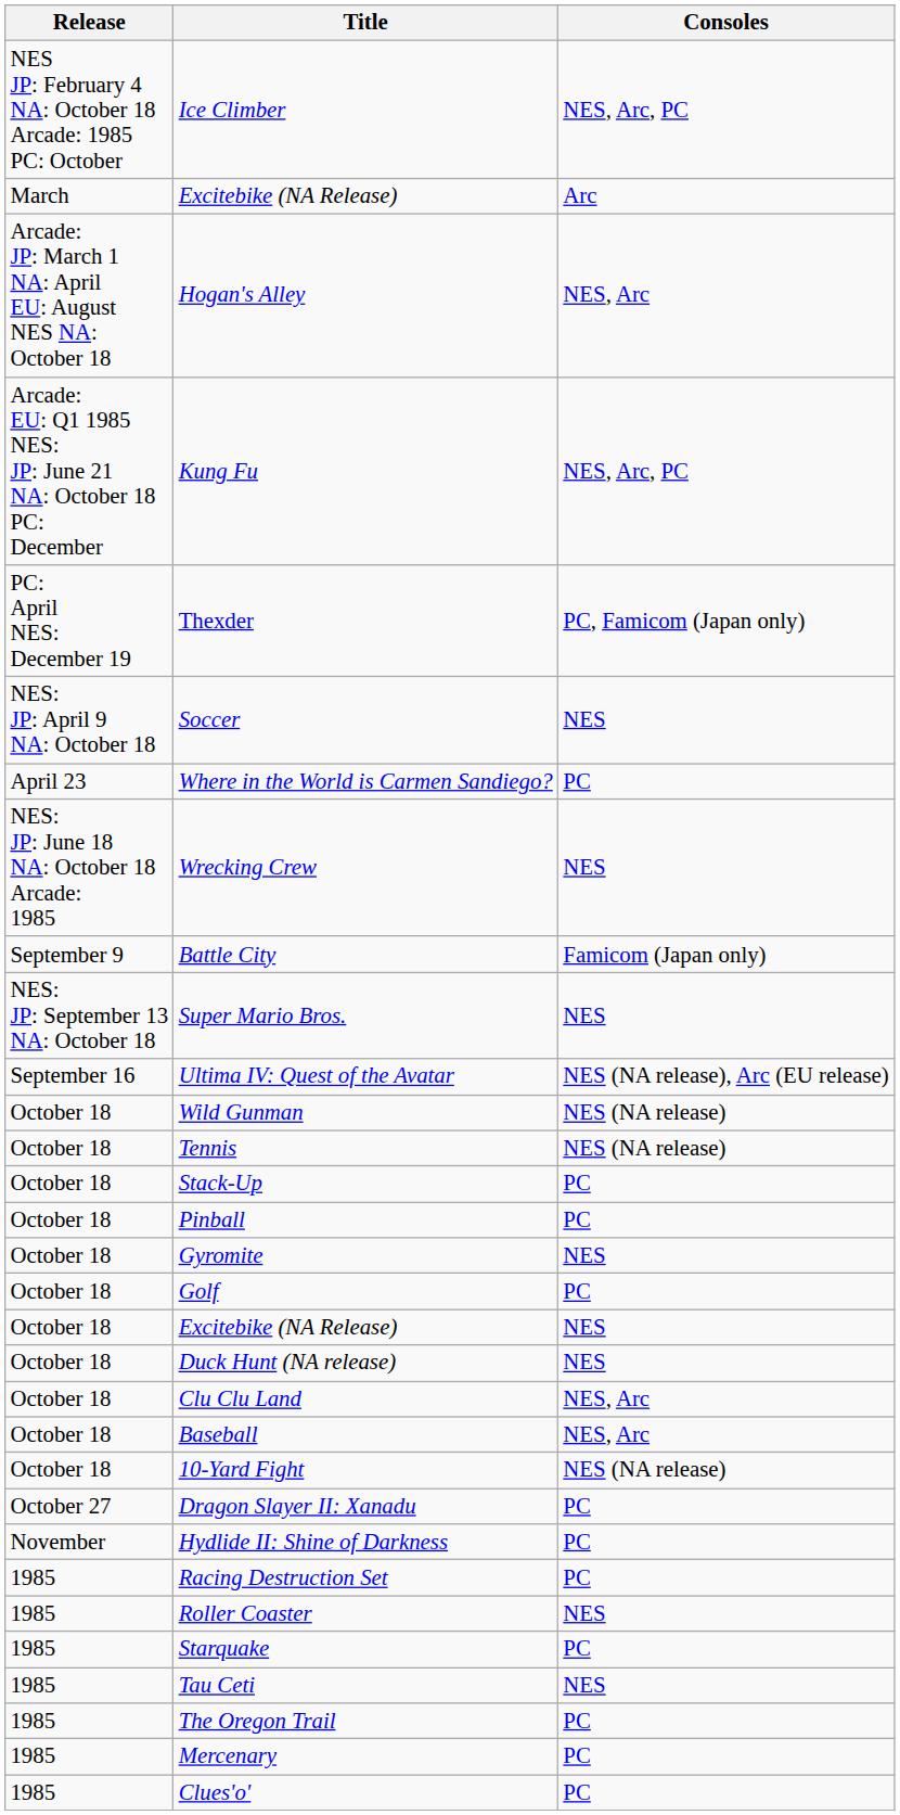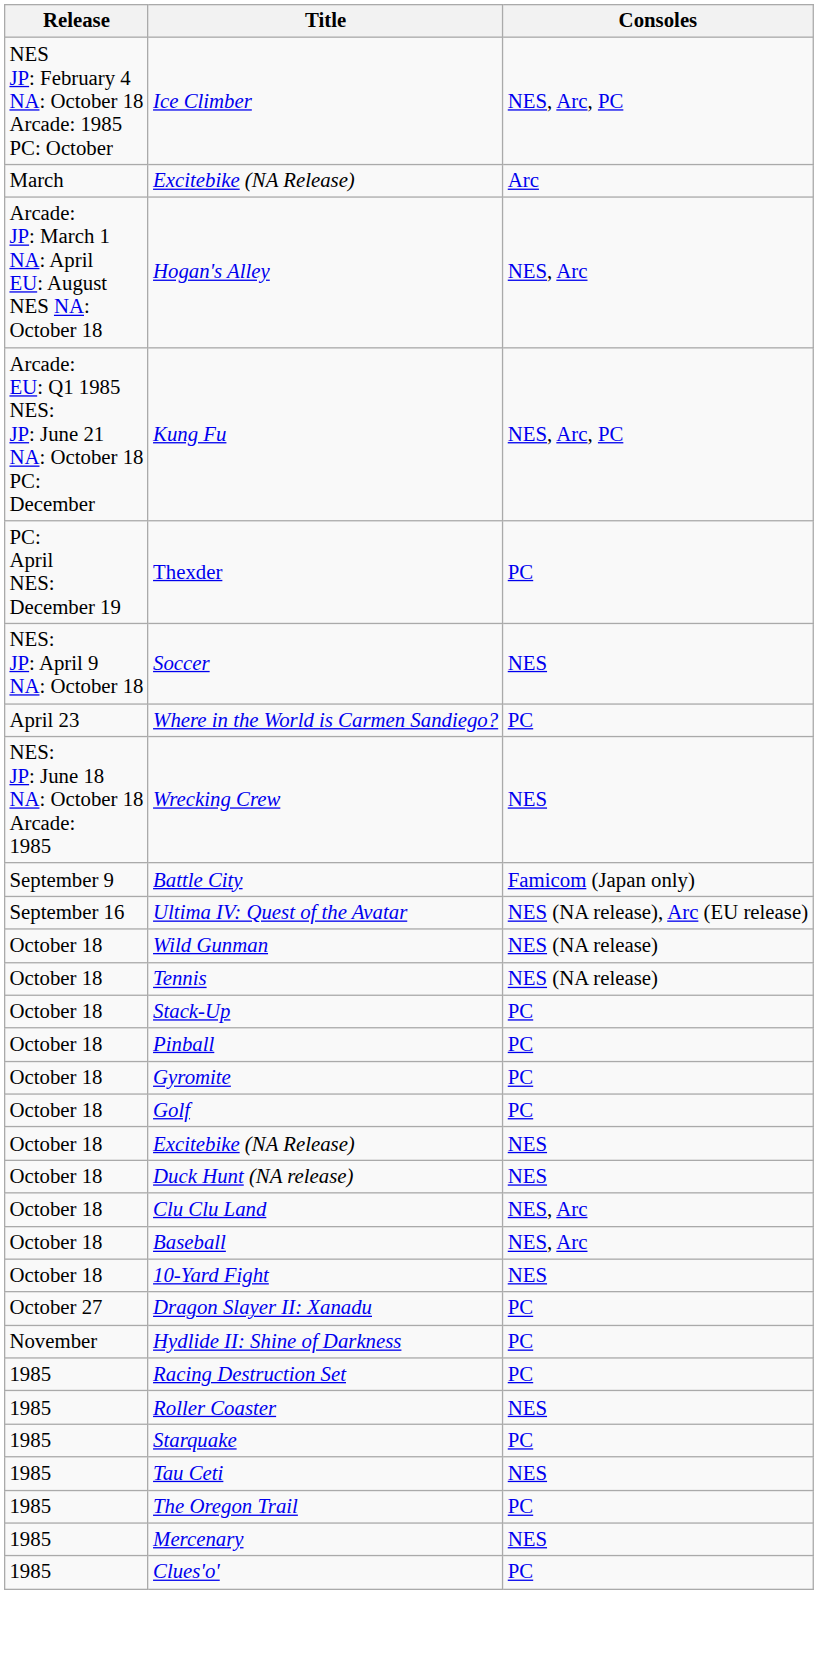Thexder | Consoles: PC, Famicom (Japan only) -> PC
- row: NES: JP: September 13 NA: October 18 | Super Mario Bros. | NES
Gyromite | Consoles: NES -> PC
10-Yard Fight | Consoles: NES (NA release) -> NES
Mercenary | Consoles: PC -> NES
